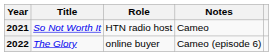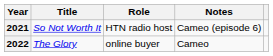2021 | Notes: Cameo -> Cameo (episode 6)
2022 | Notes: Cameo (episode 6) -> Cameo
